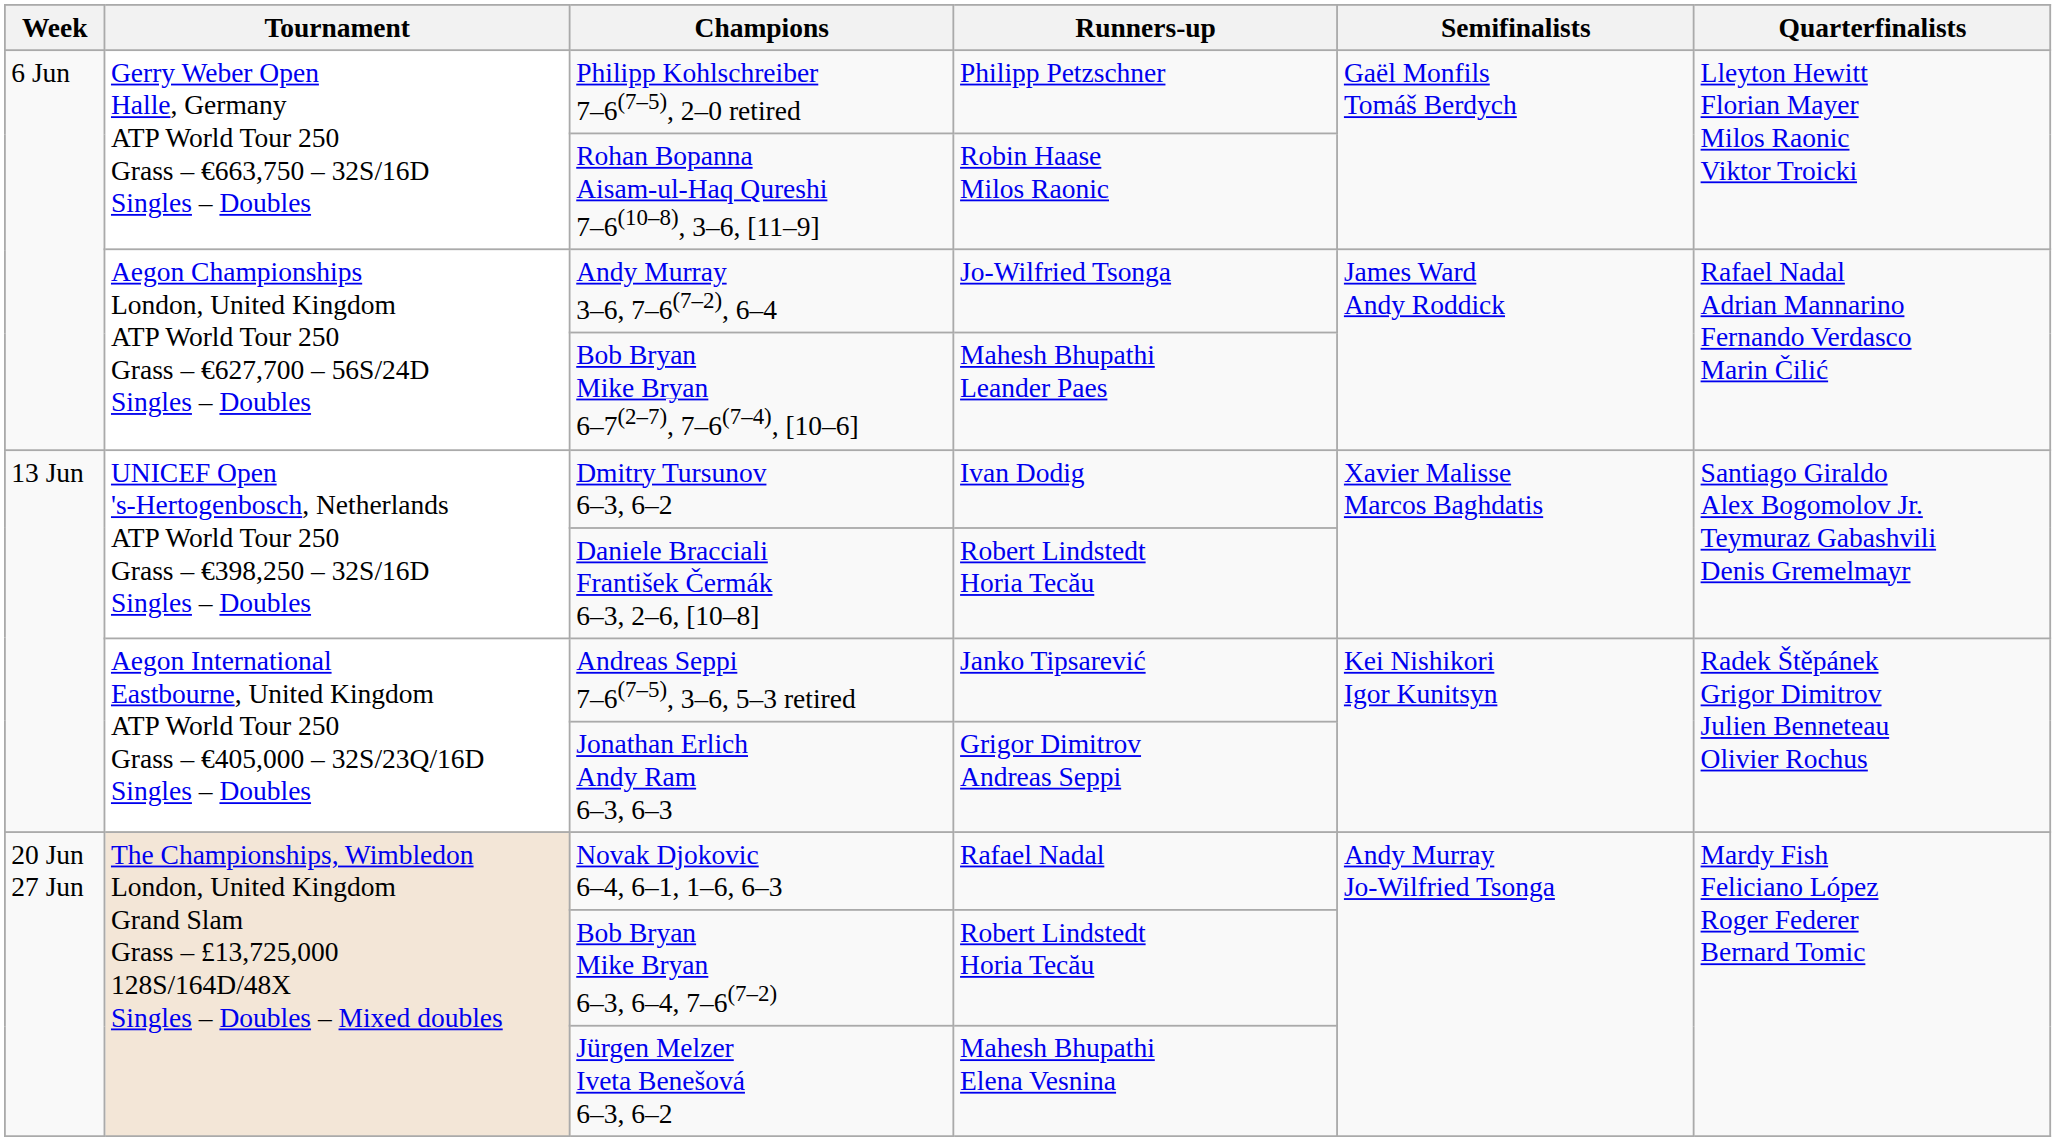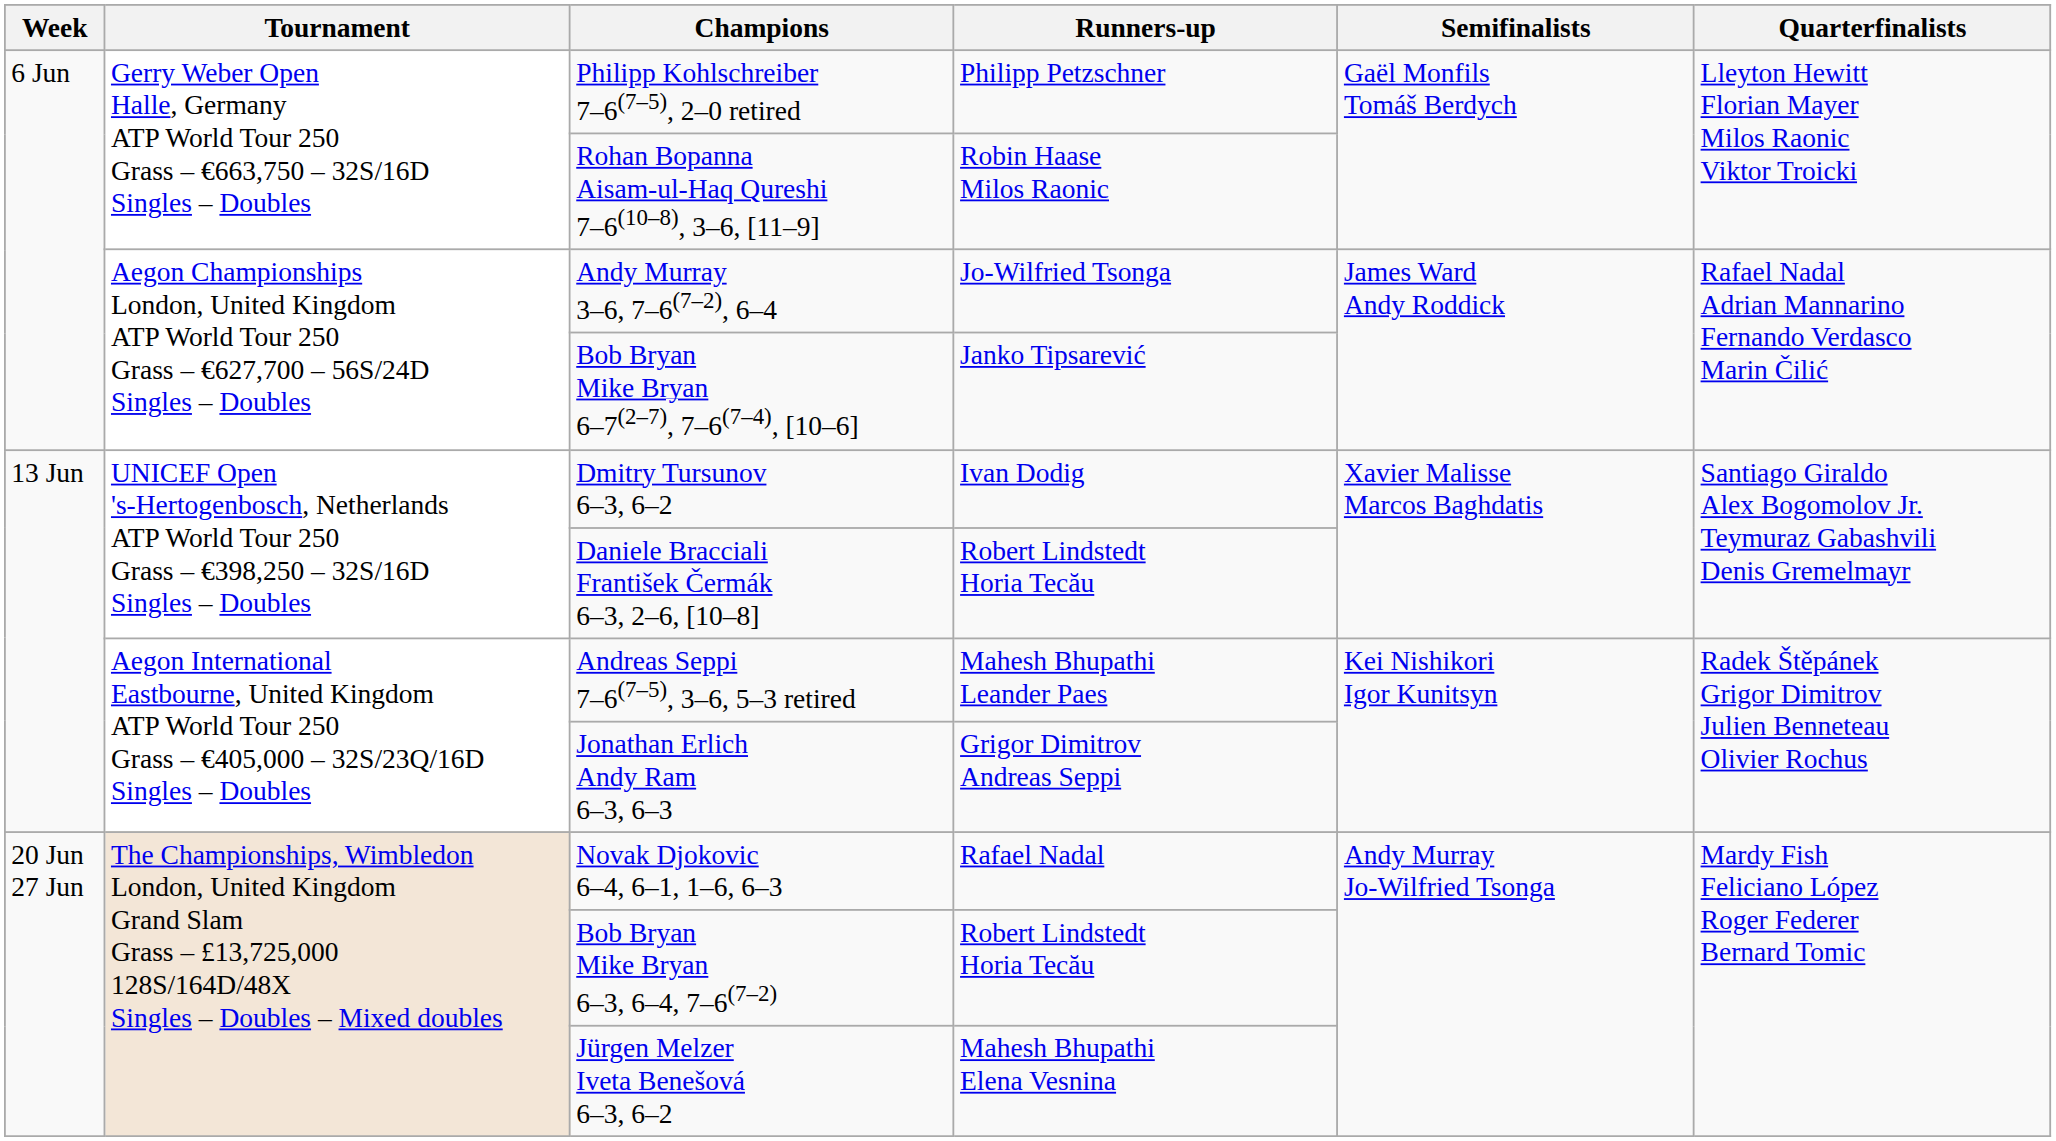Bob Bryan Mike Bryan 6–7(2–7), 7–6(7–4), [10–6] | Runners-up: Mahesh Bhupathi Leander Paes -> Janko Tipsarević
Andreas Seppi 7–6(7–5), 3–6, 5–3 retired | Runners-up: Janko Tipsarević -> Mahesh Bhupathi Leander Paes
